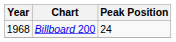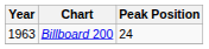Billboard 200 | Year: 1968 -> 1963
